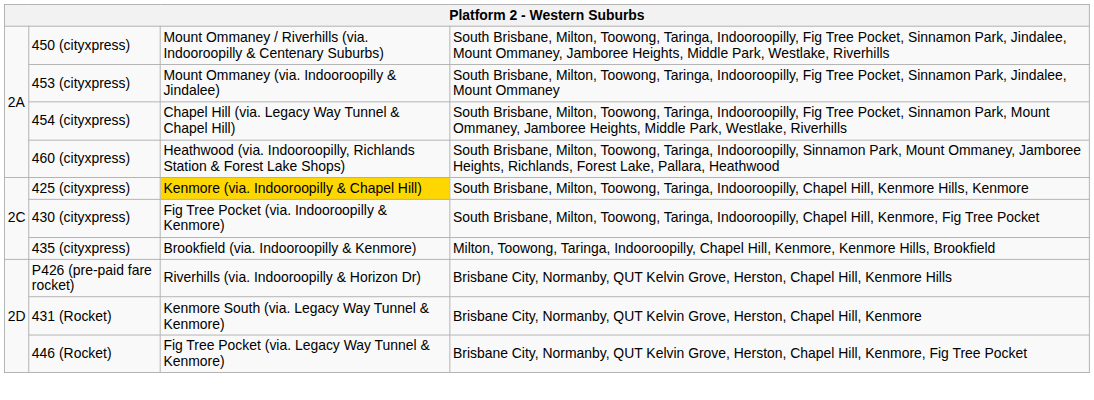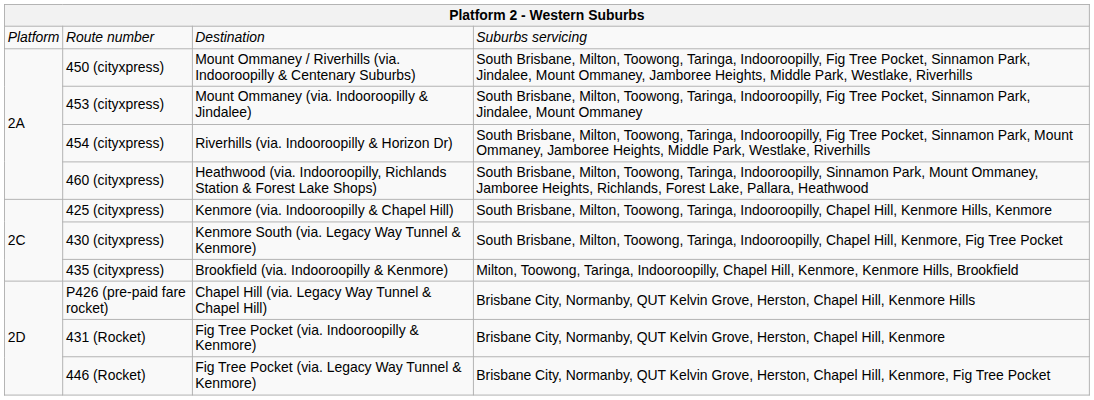+ row: Platform | Route number | Destination | Suburbs servicing
454 (cityxpress) | column 3: Chapel Hill (via. Legacy Way Tunnel & Chapel Hill) -> Riverhills (via. Indooroopilly & Horizon Dr)
425 (cityxpress) | column 3: gold background -> no background
430 (cityxpress) | column 3: Fig Tree Pocket (via. Indooroopilly & Kenmore) -> Kenmore South (via. Legacy Way Tunnel & Kenmore)
P426 (pre-paid fare rocket) | column 3: Riverhills (via. Indooroopilly & Horizon Dr) -> Chapel Hill (via. Legacy Way Tunnel & Chapel Hill)
431 (Rocket) | column 3: Kenmore South (via. Legacy Way Tunnel & Kenmore) -> Fig Tree Pocket (via. Indooroopilly & Kenmore)
